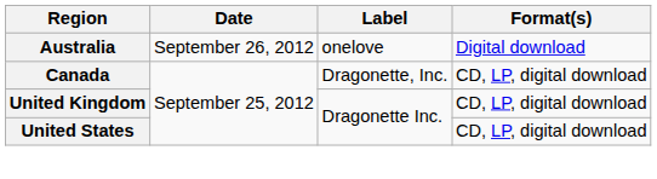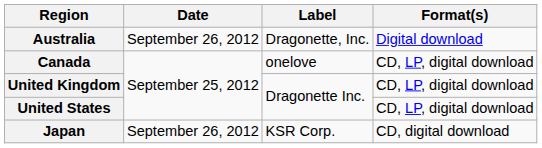Australia | Label: onelove -> Dragonette, Inc.
Canada | Label: Dragonette, Inc. -> onelove
+ row: Japan | September 26, 2012 | KSR Corp. | CD, digital download
